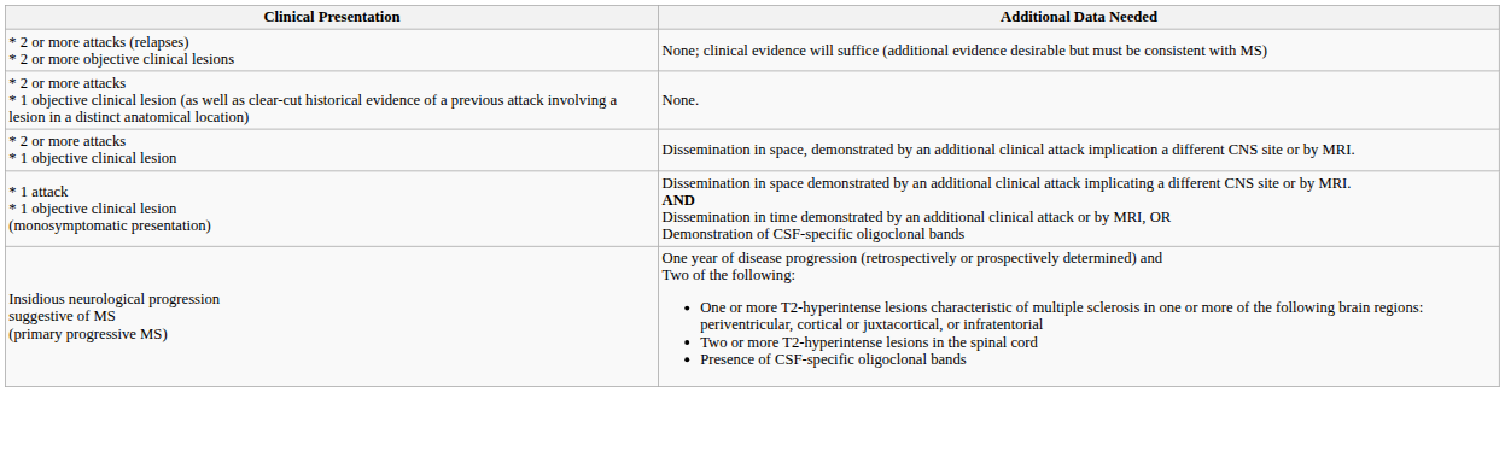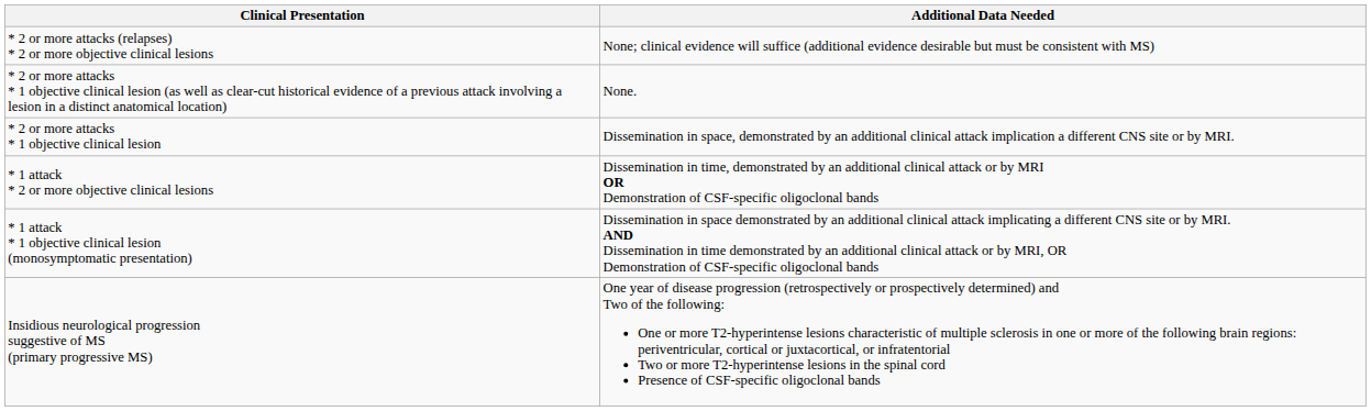+ row: * 1 attack * 2 or more objective clinical lesions | Dissemination in time, demonstrated by an additional clinical attack or by MRI OR Demonstration of CSF-specific oligoclonal bands
